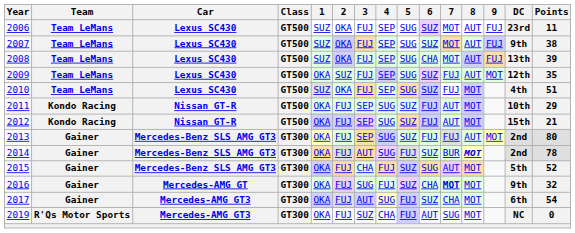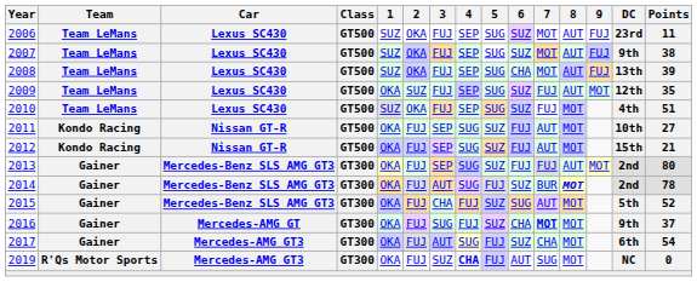2011 | Points: 29 -> 27
2016 | Points: 32 -> 37
2019 | 4: normal -> bold
